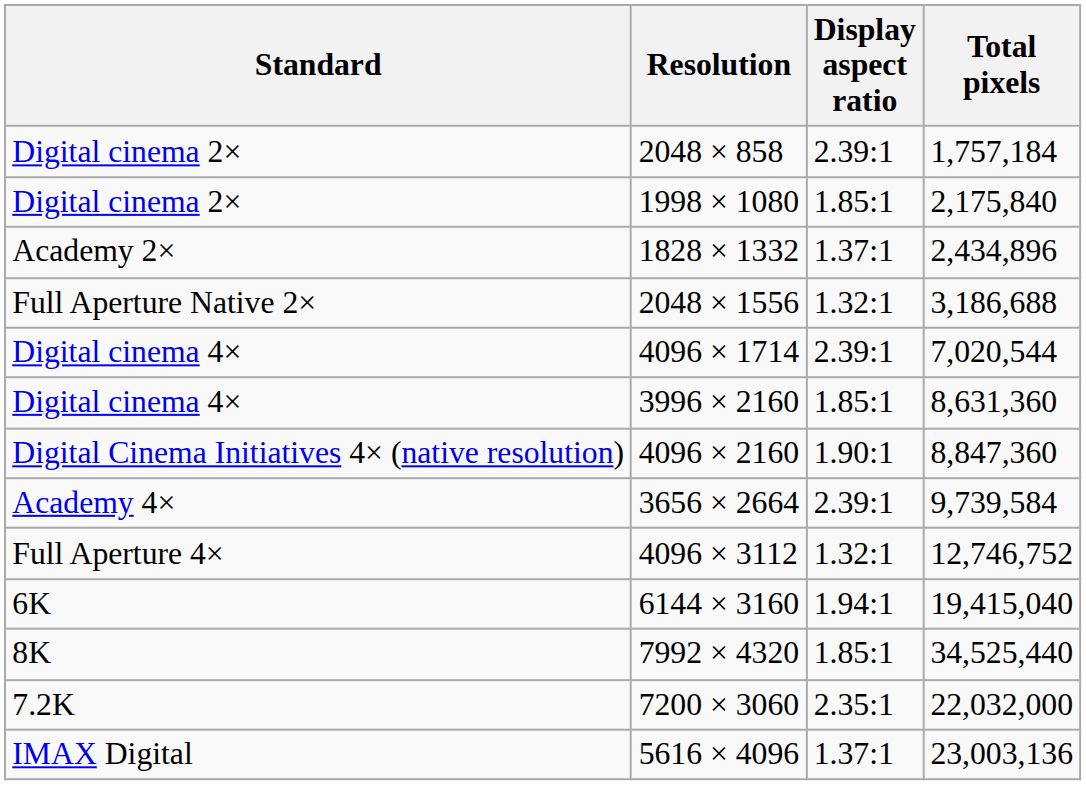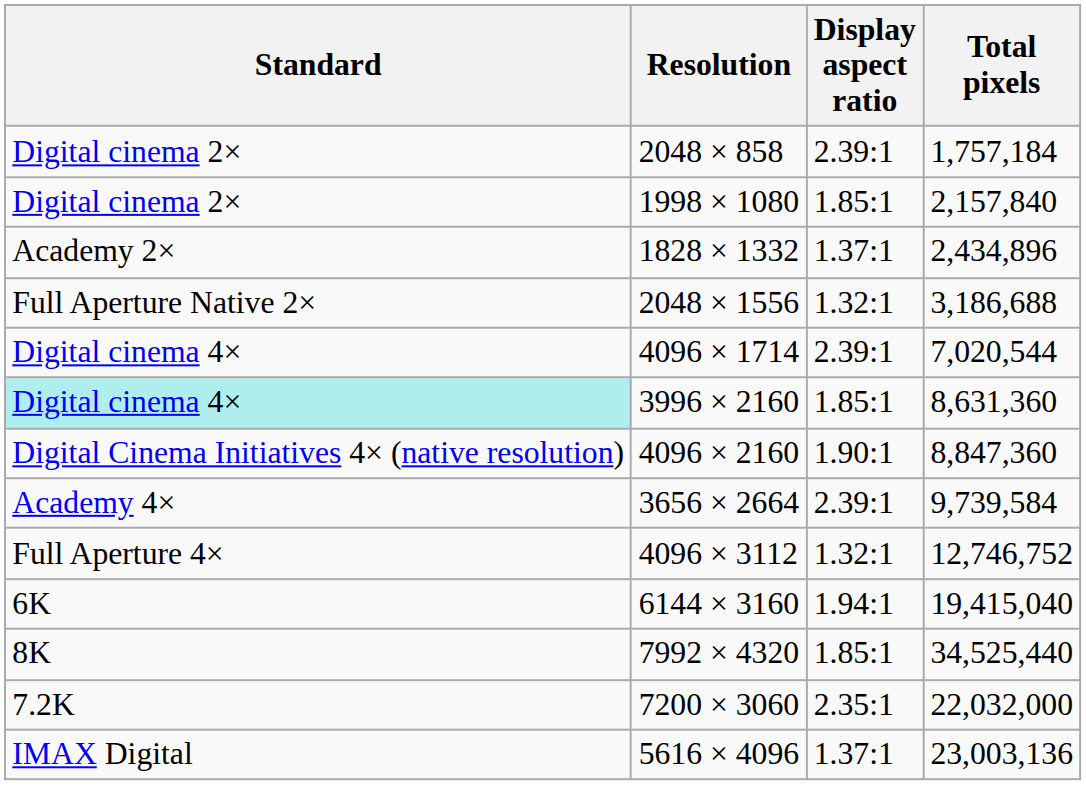1998 × 1080 | Total pixels: 2,175,840 -> 2,157,840
3996 × 2160 | Standard: no background -> paleturquoise background
